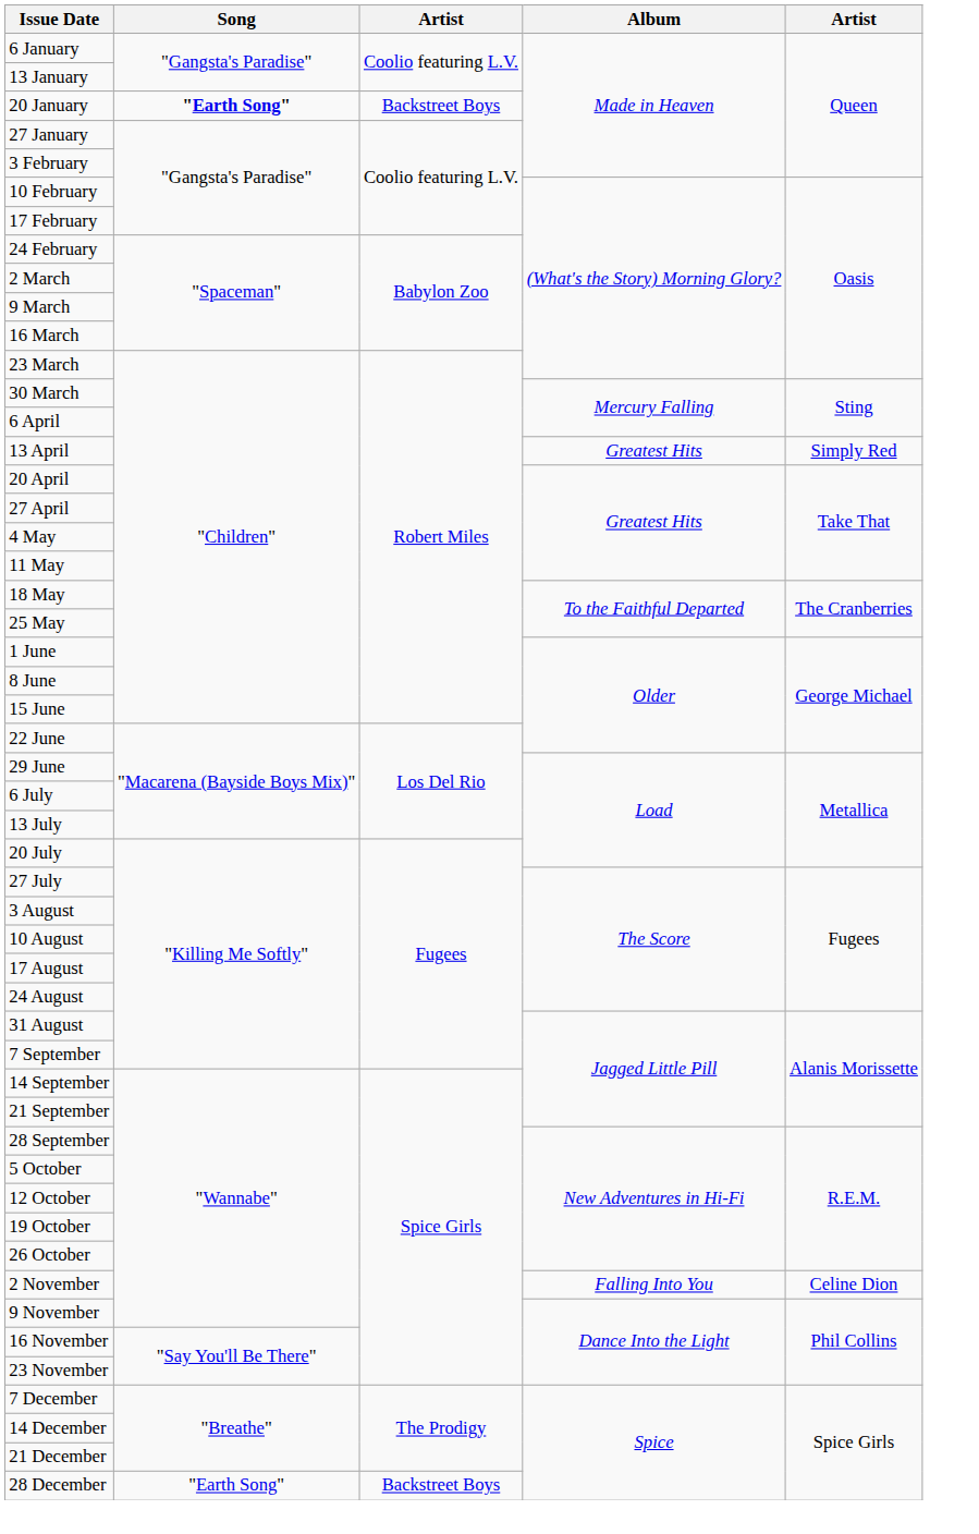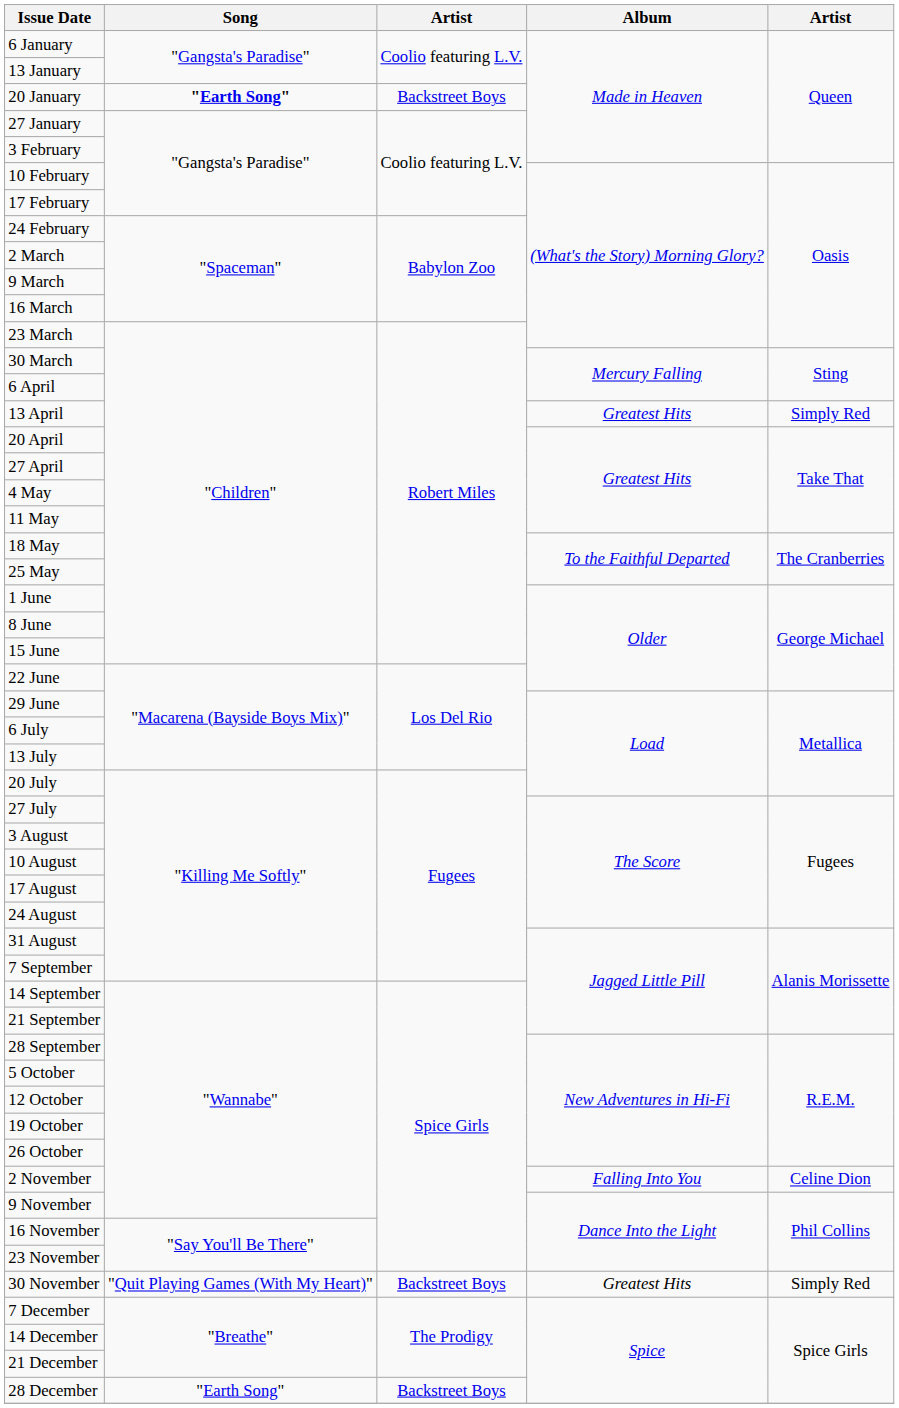+ row: 30 November | "Quit Playing Games (With My Heart)" | Backstreet Boys | Greatest Hits | Simply Red
